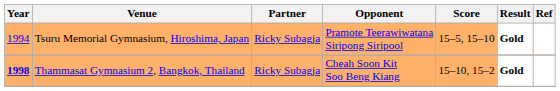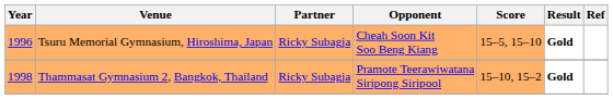Tsuru Memorial Gymnasium, Hiroshima, Japan | Year: 1994 -> 1996
Tsuru Memorial Gymnasium, Hiroshima, Japan | Opponent: Pramote Teerawiwatana Siripong Siripool -> Cheah Soon Kit Soo Beng Kiang
Thammasat Gymnasium 2, Bangkok, Thailand | Year: bold -> normal
Thammasat Gymnasium 2, Bangkok, Thailand | Opponent: Cheah Soon Kit Soo Beng Kiang -> Pramote Teerawiwatana Siripong Siripool
